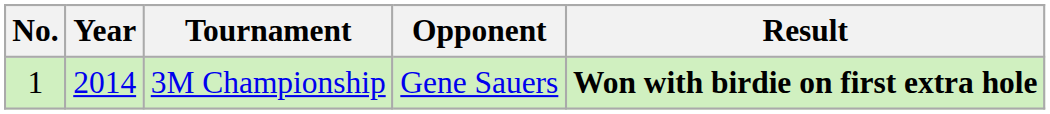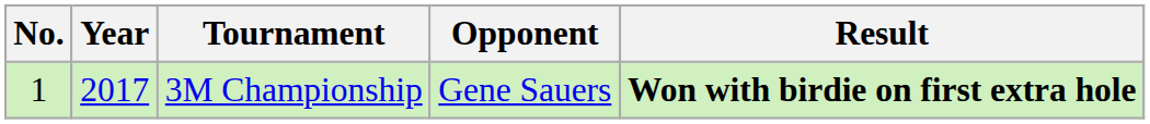3M Championship | Year: 2014 -> 2017
